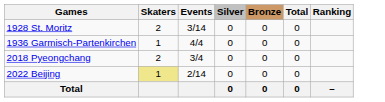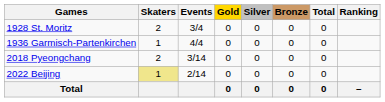+ column: Gold | 0 | 0 | 0 | 0 | 0
1928 St. Moritz | Events: 3/14 -> 3/4
2018 Pyeongchang | Events: 3/4 -> 3/14
